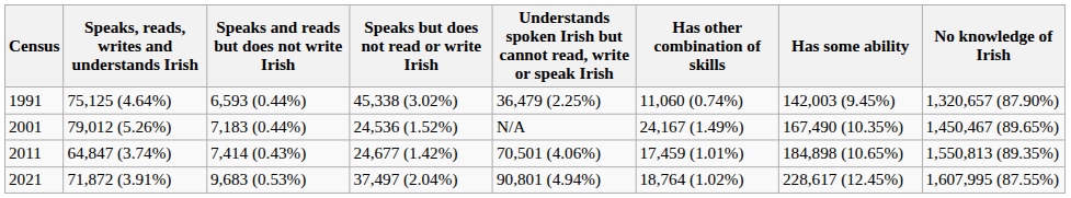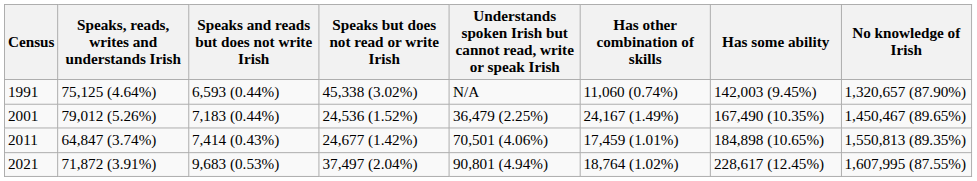1991 | column 5: 36,479 (2.25%) -> N/A
2001 | column 5: N/A -> 36,479 (2.25%)
